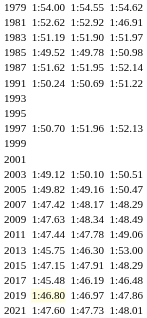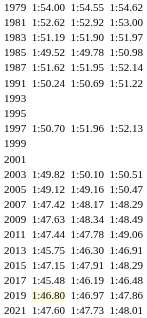1981 | column 7: 1:46.91 -> 1:53.00
2003 | column 3: 1:49.12 -> 1:49.82
2005 | column 3: 1:49.82 -> 1:49.12
2013 | column 7: 1:53.00 -> 1:46.91
